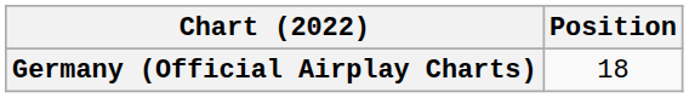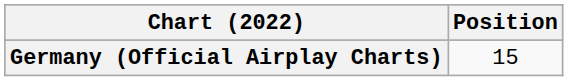Germany (Official Airplay Charts) | Position: 18 -> 15
